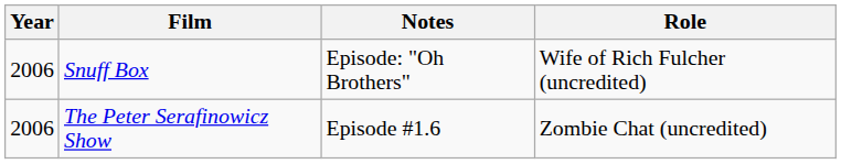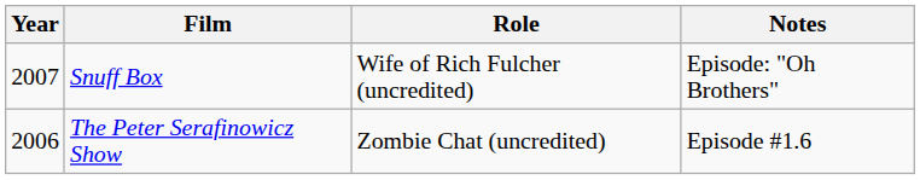columns swapped: Role <-> Notes
Snuff Box | Year: 2006 -> 2007
